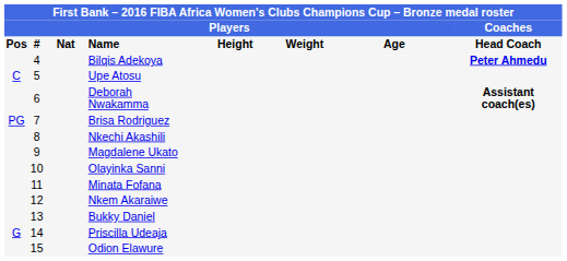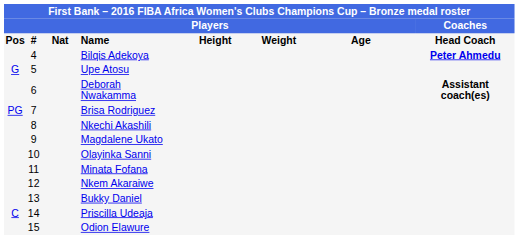Upe Atosu | column 1: C -> G
Priscilla Udeaja | column 1: G -> C
